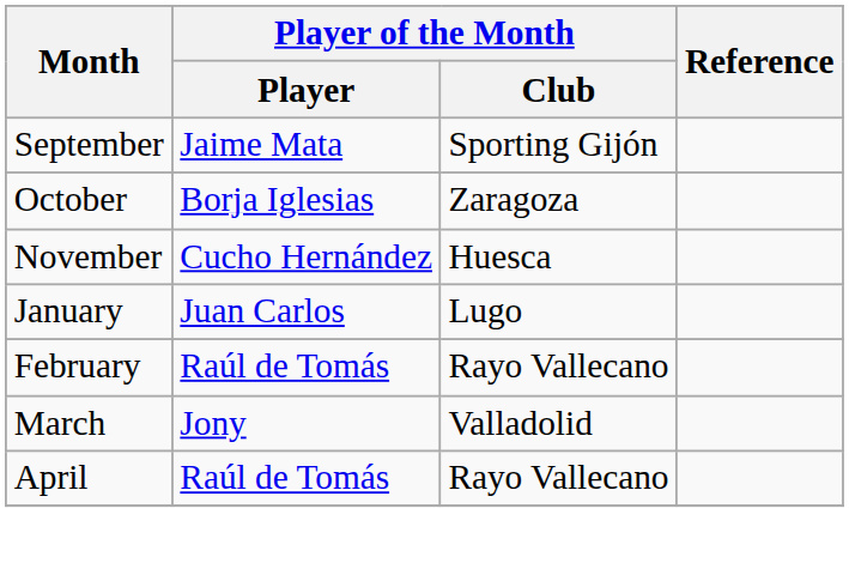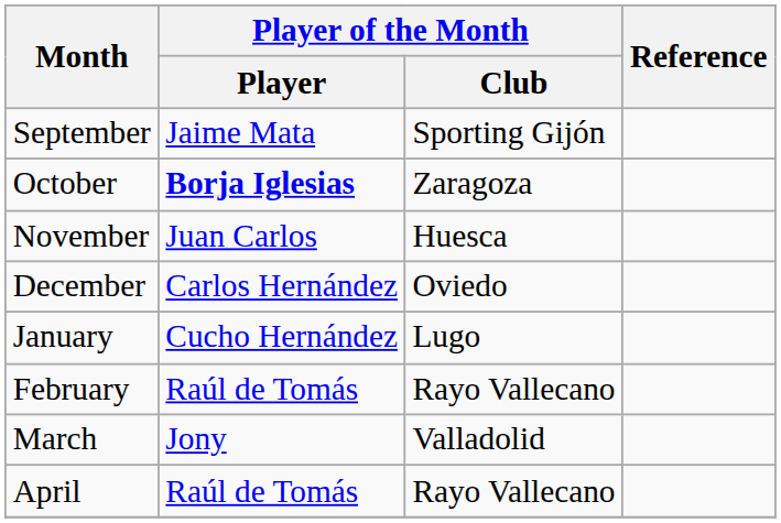October | Player of the Month / Player: normal -> bold
November | Player of the Month / Player: Cucho Hernández -> Juan Carlos
+ row: December | Carlos Hernández | Oviedo
January | Player of the Month / Player: Juan Carlos -> Cucho Hernández
